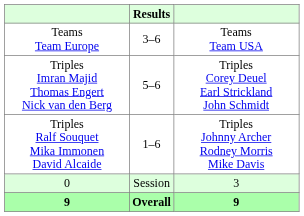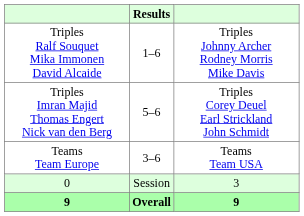rows swapped: Teams Team Europe <-> Triples Ralf Souquet Mika Immonen David Alcaide
